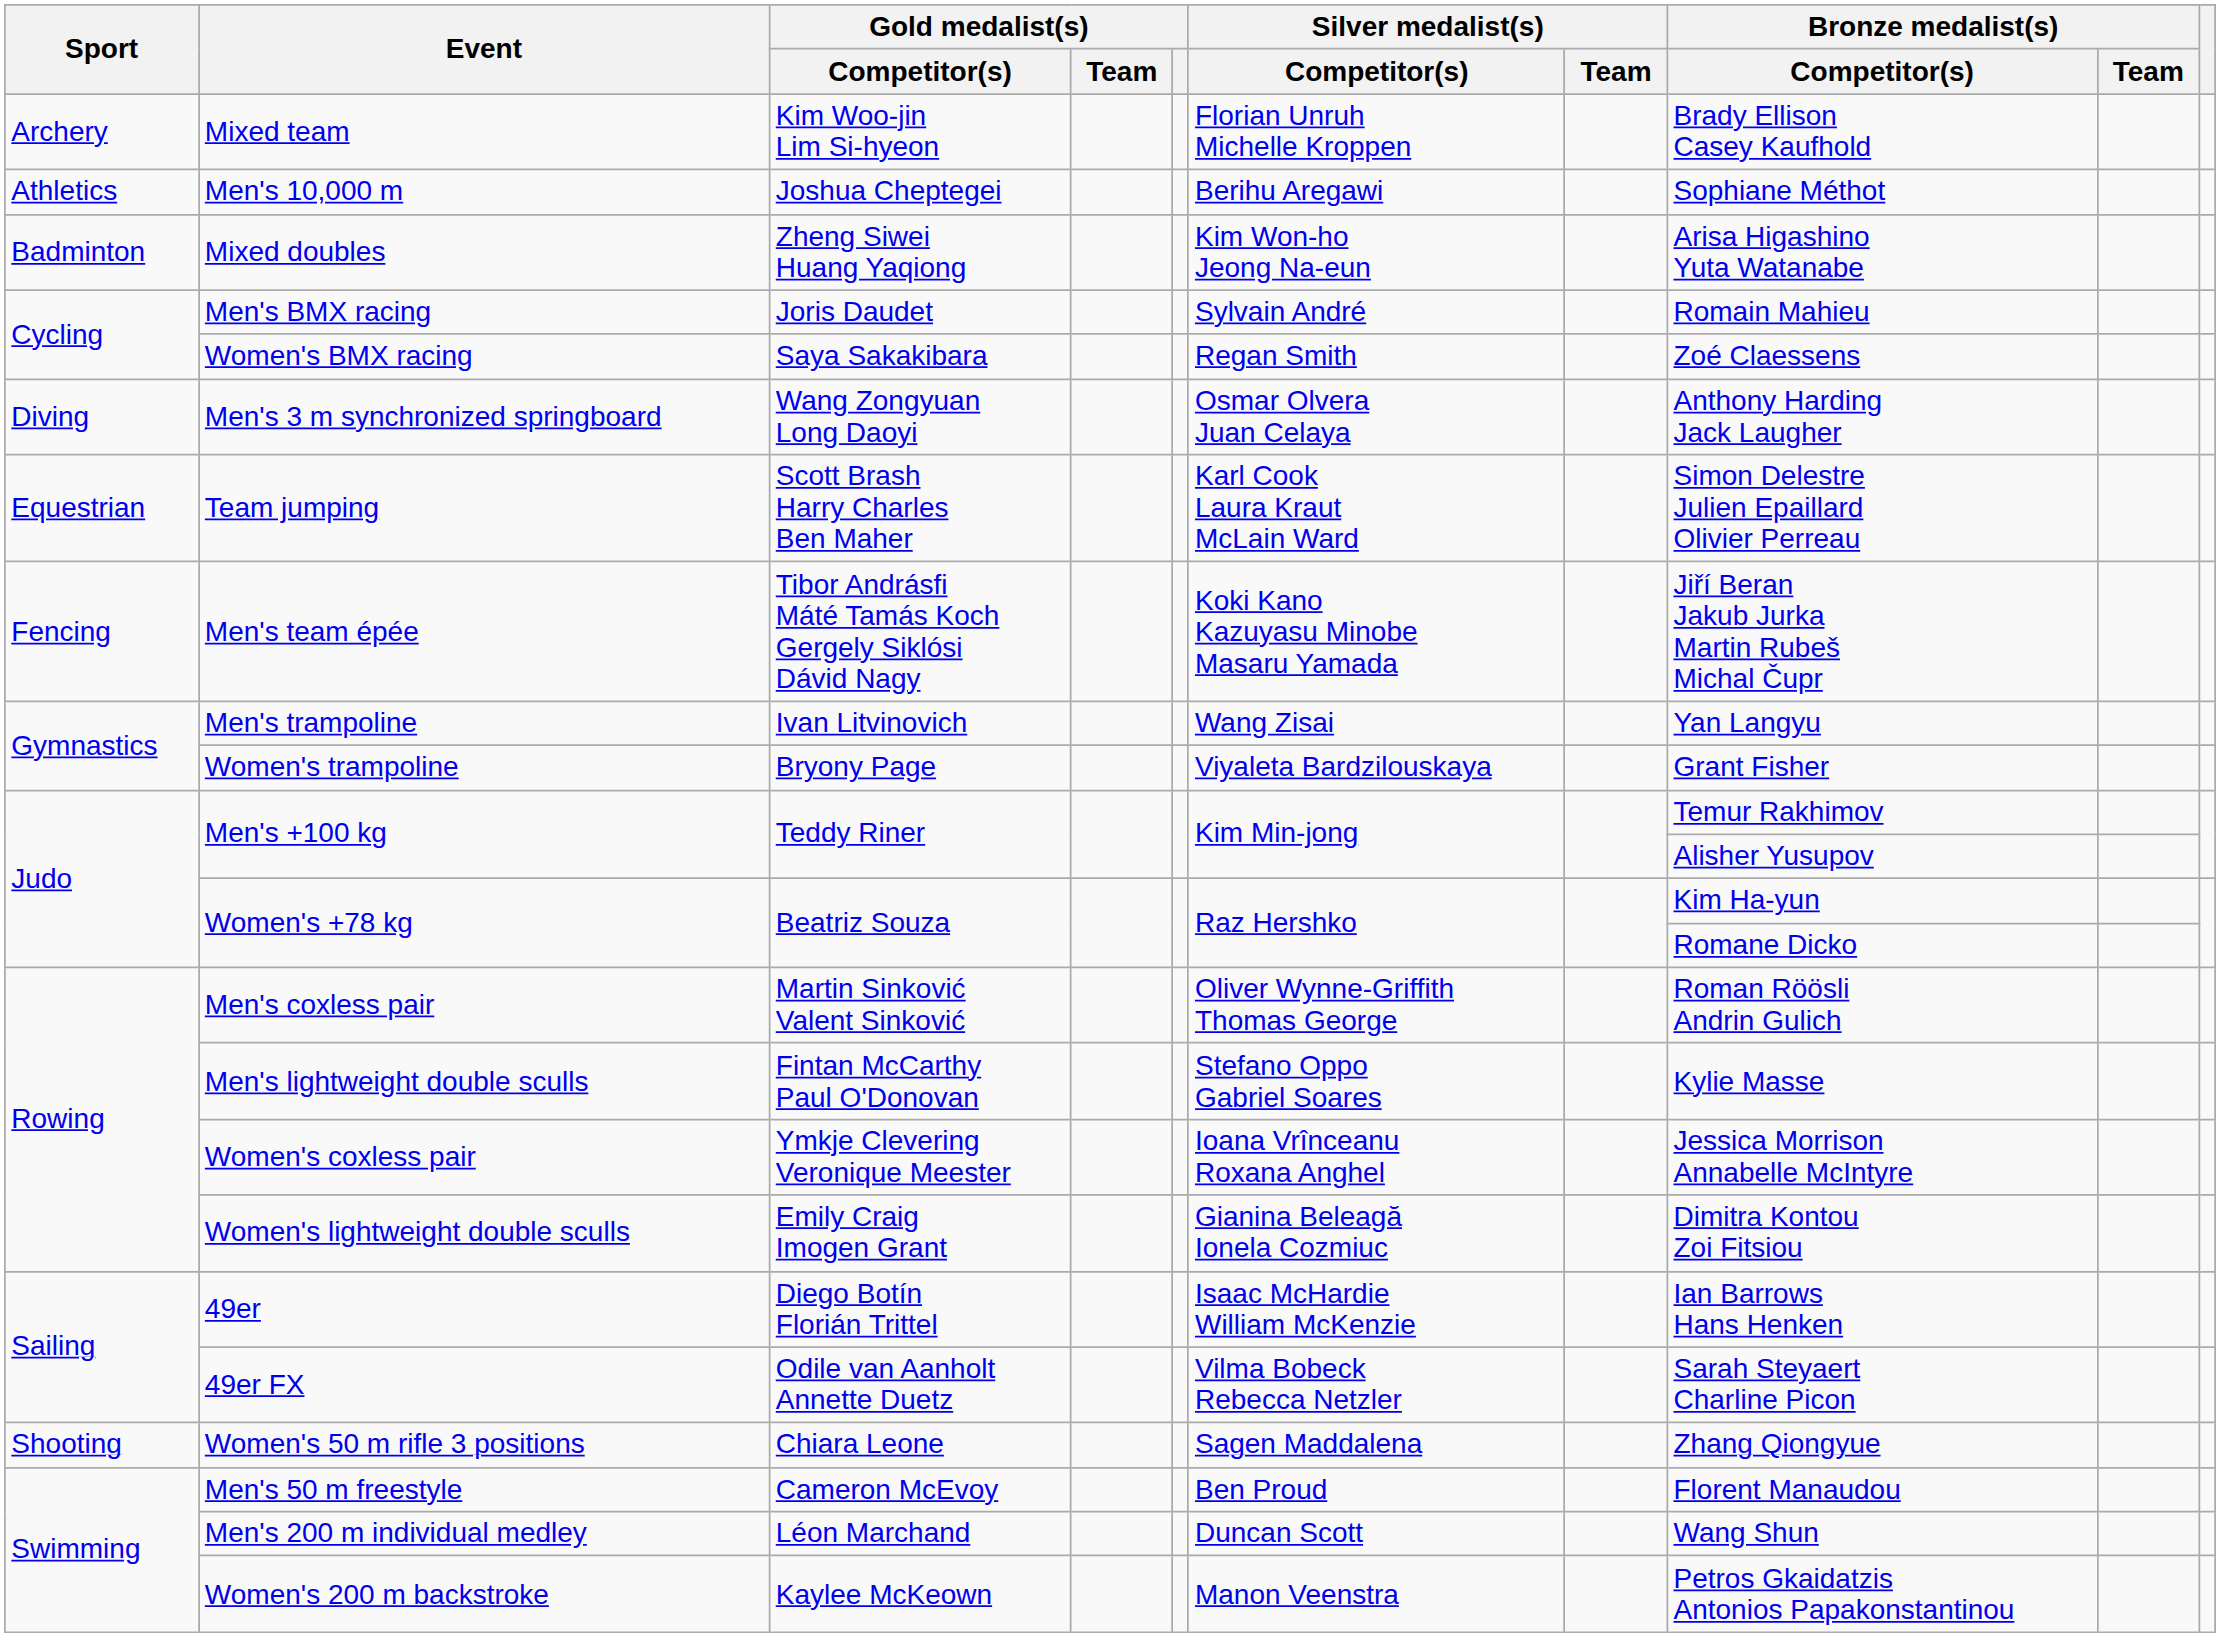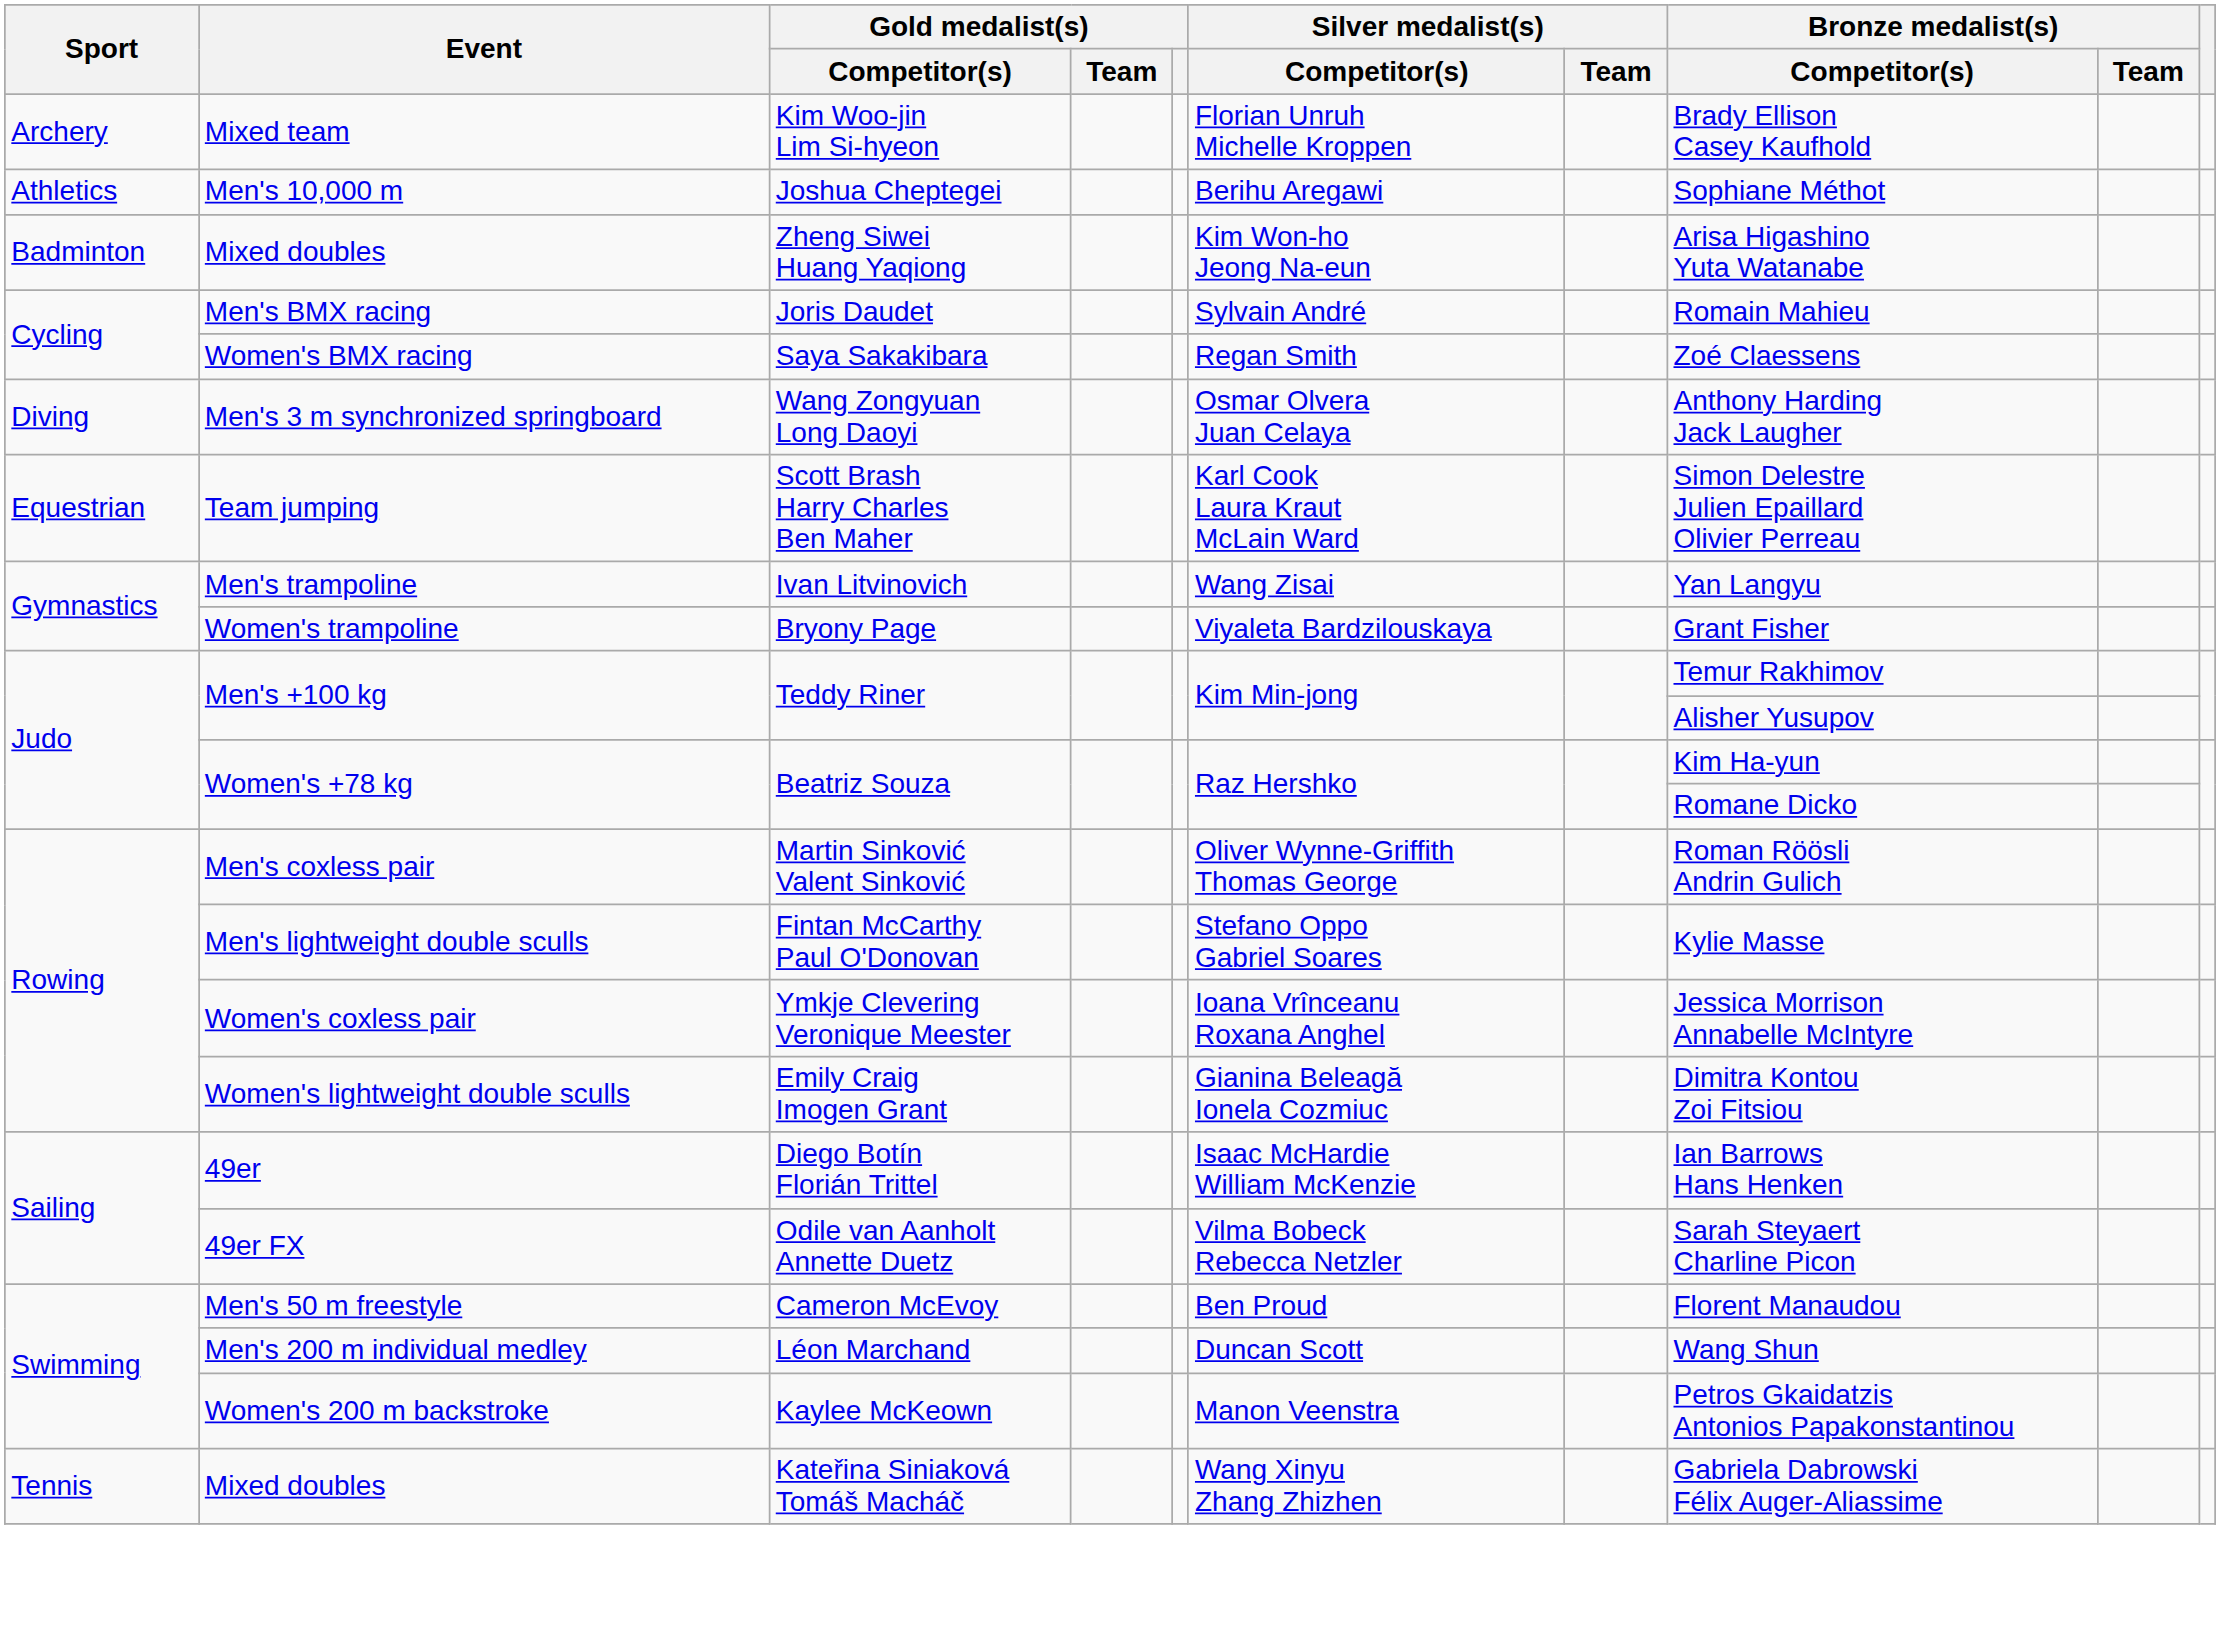- row: Fencing | Men's team épée | Tibor Andrásfi Máté Tamás Koch Gergely Siklósi Dávid Nagy | Koki Kano Kazuyasu Minobe Masaru Yamada | Jiří Beran Jakub Jurka Martin Rubeš Michal Čupr
- row: Shooting | Women's 50 m rifle 3 positions | Chiara Leone | Sagen Maddalena | Zhang Qiongyue
+ row: Tennis | Mixed doubles | Kateřina Siniaková Tomáš Macháč | Wang Xinyu Zhang Zhizhen | Gabriela Dabrowski Félix Auger-Aliassime
